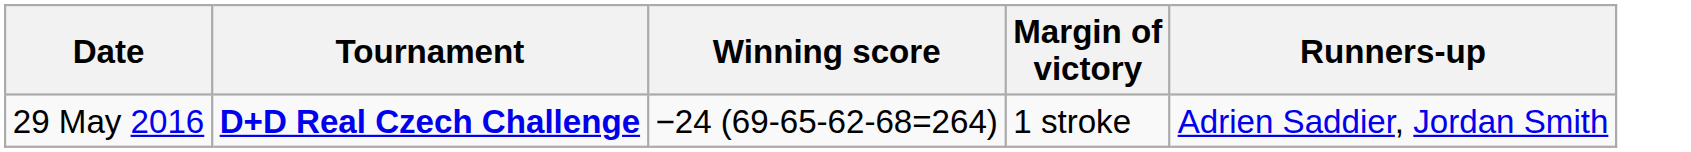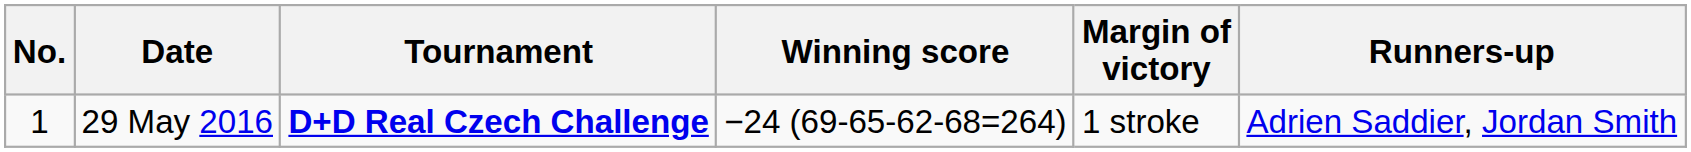+ column: No. | 1
